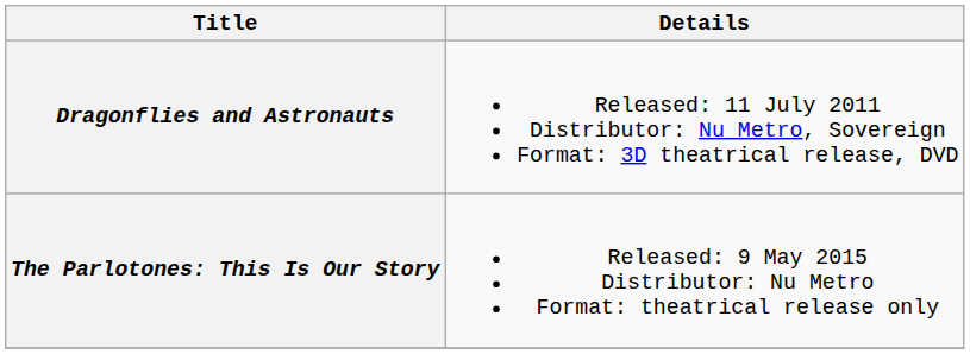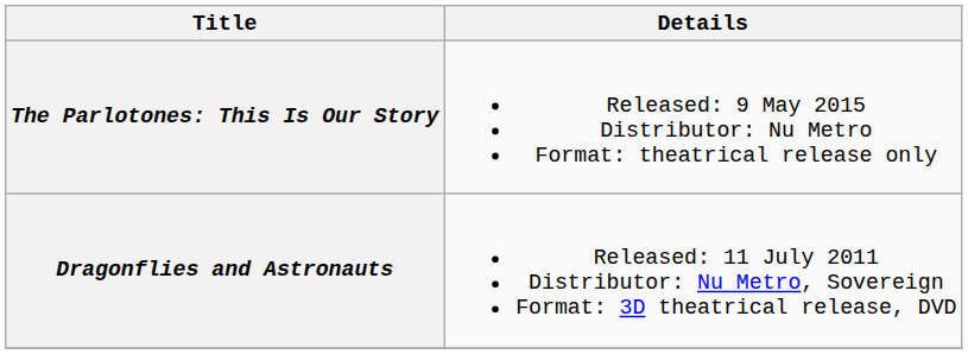rows swapped: Dragonflies and Astronauts <-> The Parlotones: This Is Our Story
